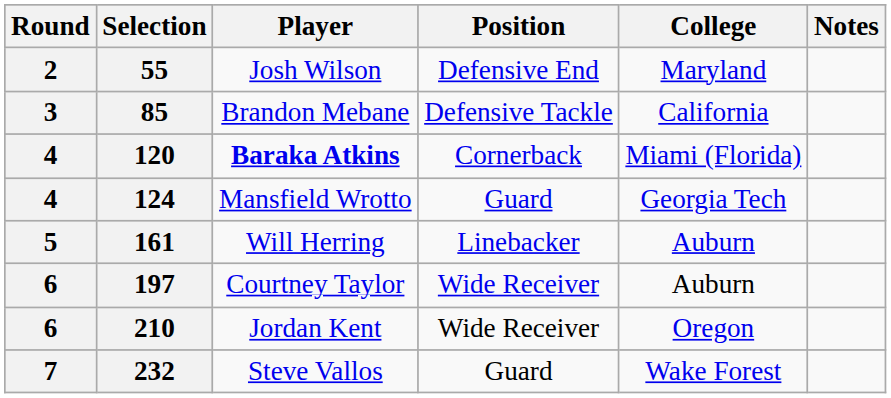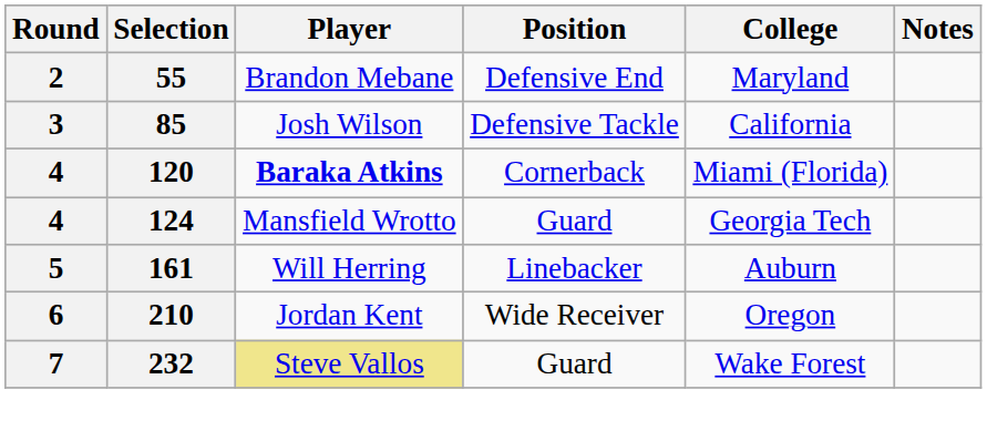55 | Player: Josh Wilson -> Brandon Mebane
85 | Player: Brandon Mebane -> Josh Wilson
- row: 6 | 197 | Courtney Taylor | Wide Receiver | Auburn
232 | Player: no background -> khaki background
